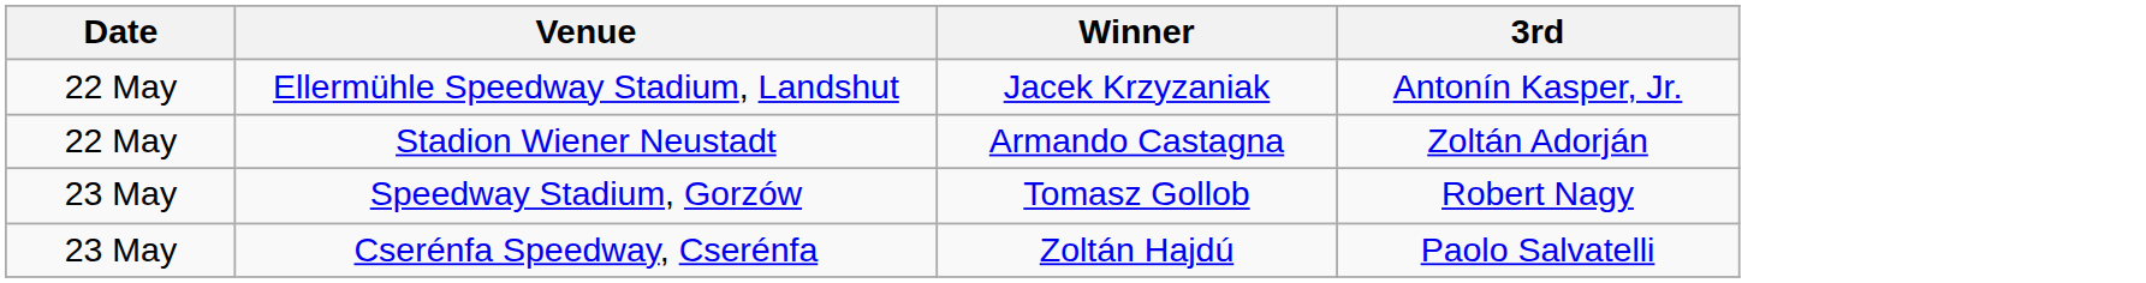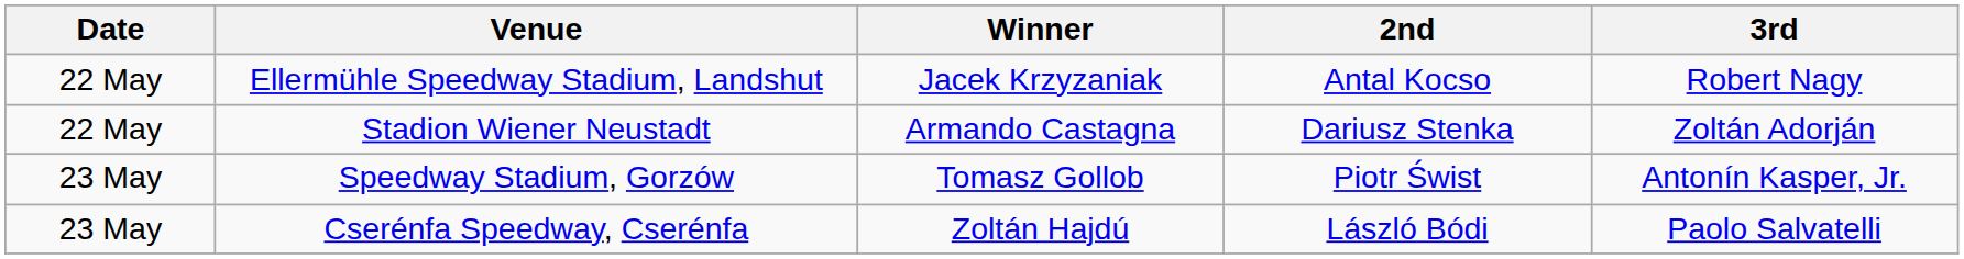+ column: 2nd | Antal Kocso | Dariusz Stenka | Piotr Świst | László Bódi
Ellermühle Speedway Stadium, Landshut | 3rd: Antonín Kasper, Jr. -> Robert Nagy
Speedway Stadium, Gorzów | 3rd: Robert Nagy -> Antonín Kasper, Jr.
